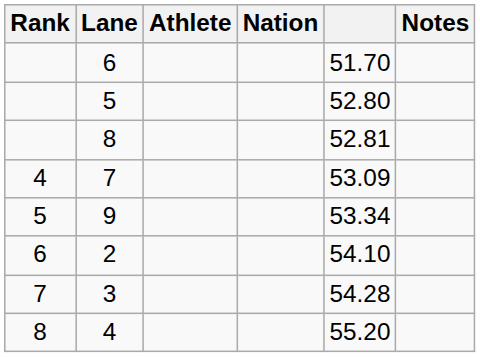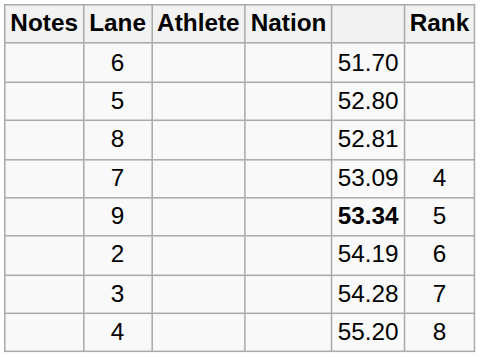columns swapped: Rank <-> Notes
9 | column 5: normal -> bold
2 | column 5: 54.10 -> 54.19
